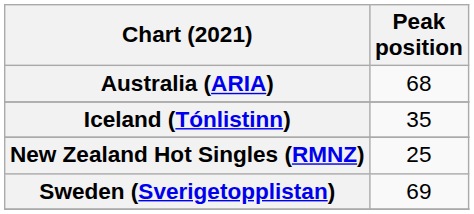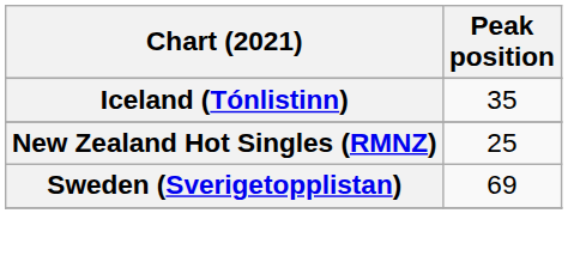- row: Australia (ARIA) | 68
